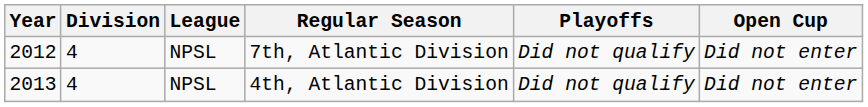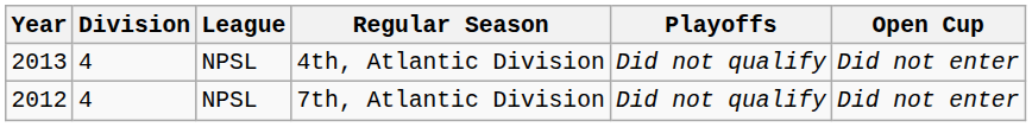rows swapped: 7th, Atlantic Division <-> 4th, Atlantic Division
